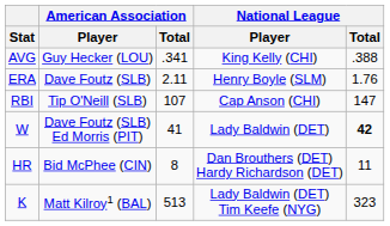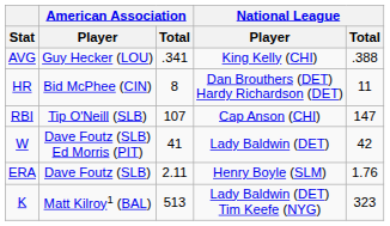rows swapped: HR <-> ERA
W | National League / Total: bold -> normal
